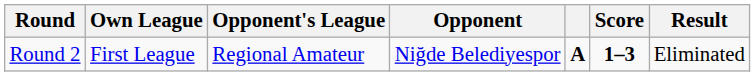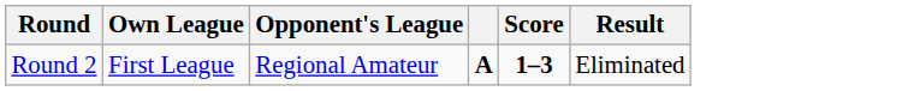- column: Opponent | Niğde Belediyespor
